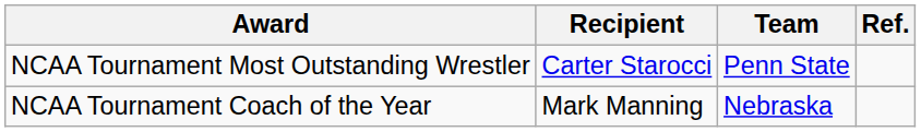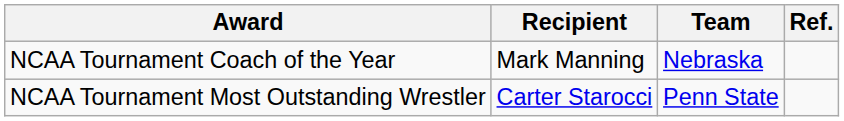rows swapped: NCAA Tournament Most Outstanding Wrestler <-> NCAA Tournament Coach of the Year
